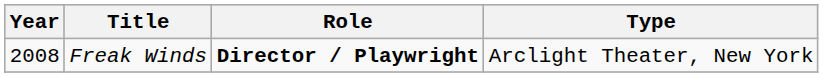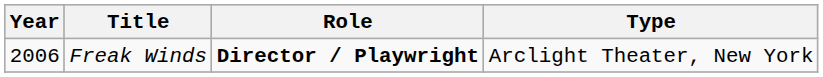Freak Winds | Year: 2008 -> 2006
